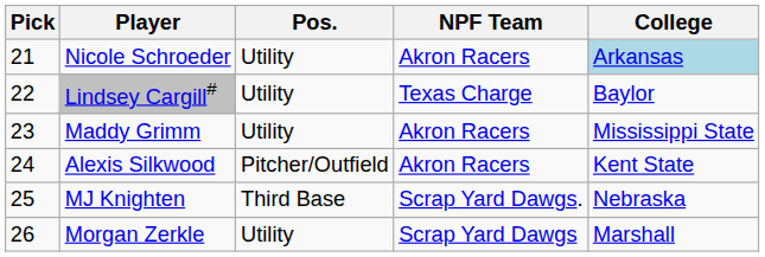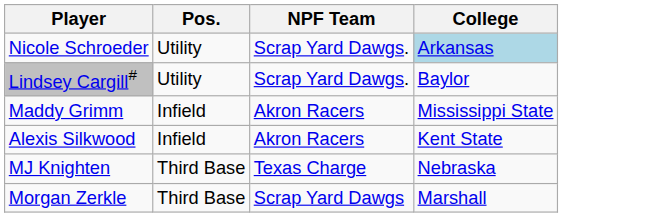- column: Pick | 21 | 22 | 23 | 24 | 25 | 26
Nicole Schroeder | NPF Team: Akron Racers -> Scrap Yard Dawgs.
Lindsey Cargill# | NPF Team: Texas Charge -> Scrap Yard Dawgs.
Maddy Grimm | Pos.: Utility -> Infield
Alexis Silkwood | Pos.: Pitcher/Outfield -> Infield
MJ Knighten | NPF Team: Scrap Yard Dawgs. -> Texas Charge
Morgan Zerkle | Pos.: Utility -> Third Base
